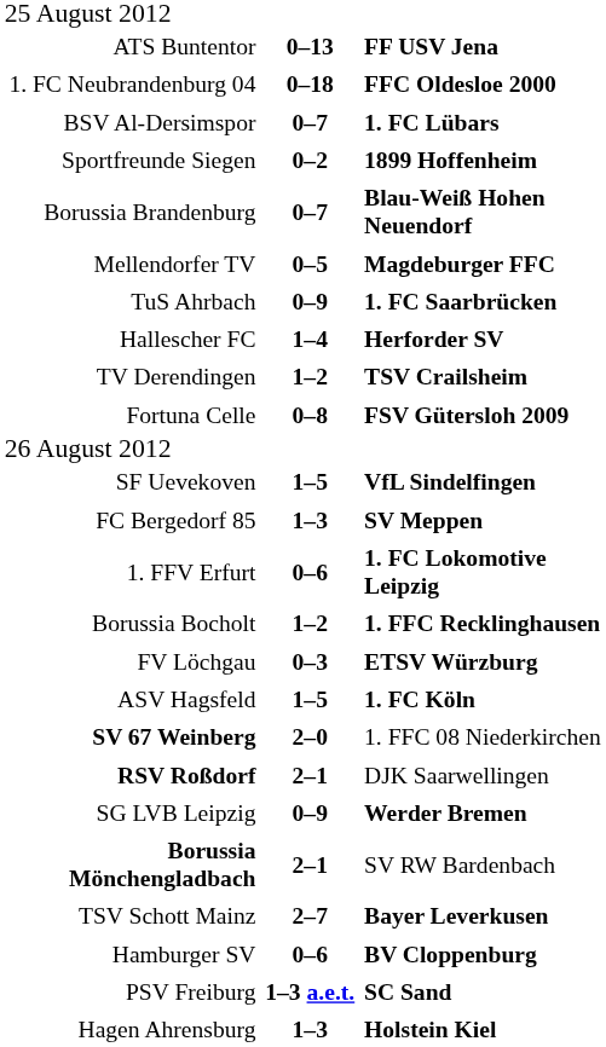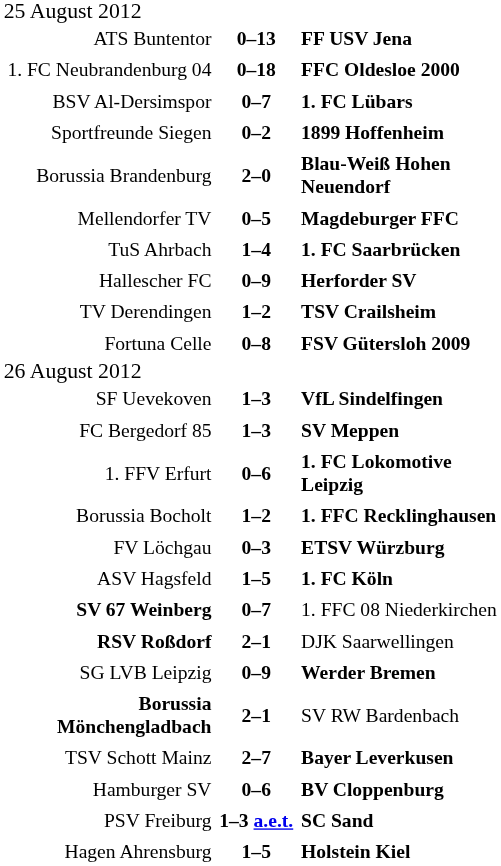Borussia Brandenburg | column 2: 0–7 -> 2–0
TuS Ahrbach | column 2: 0–9 -> 1–4
Hallescher FC | column 2: 1–4 -> 0–9
SF Uevekoven | column 2: 1–5 -> 1–3
SV 67 Weinberg | column 2: 2–0 -> 0–7
Hagen Ahrensburg | column 2: 1–3 -> 1–5
